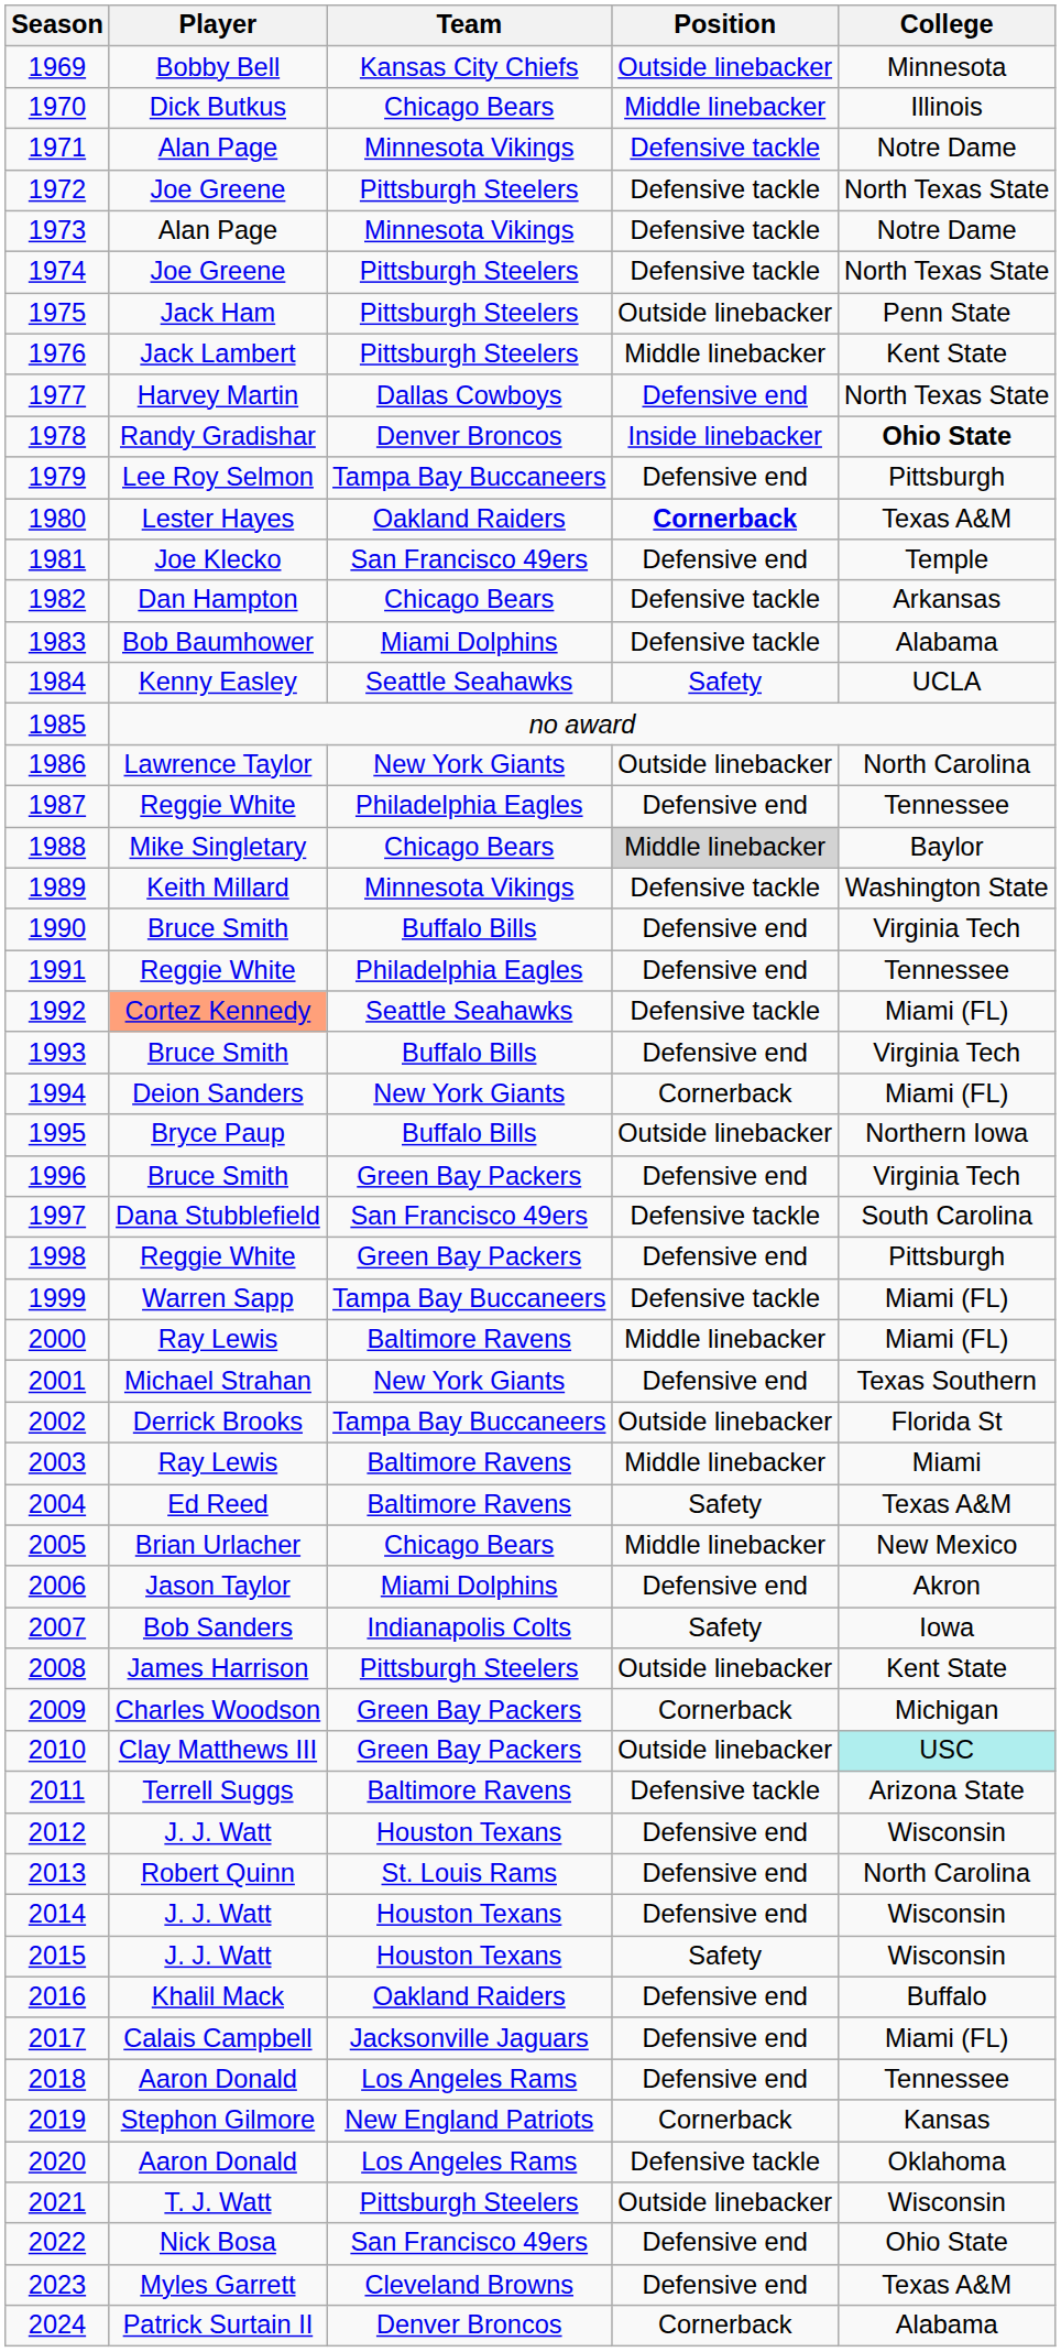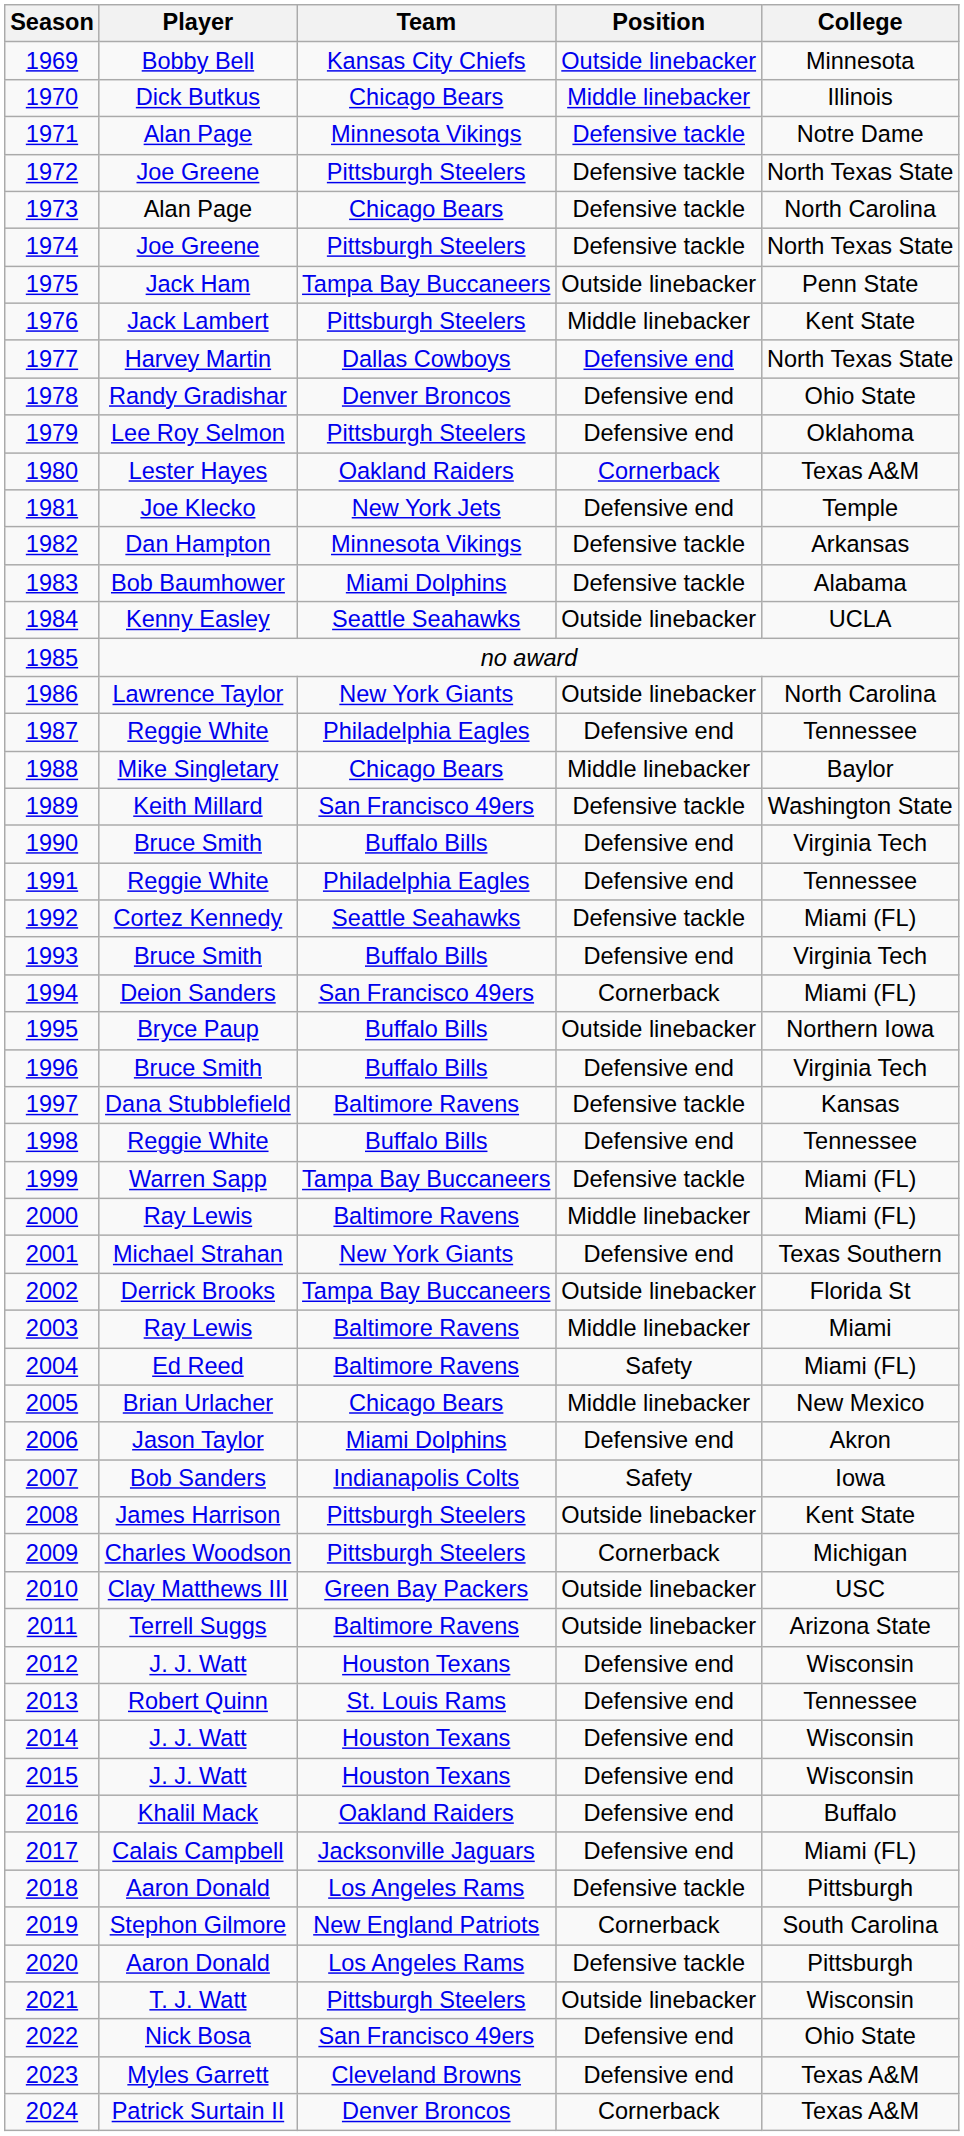1973 | Team: Minnesota Vikings -> Chicago Bears
1973 | College: Notre Dame -> North Carolina
1975 | Team: Pittsburgh Steelers -> Tampa Bay Buccaneers
1978 | Position: Inside linebacker -> Defensive end
1978 | College: bold -> normal
1979 | Team: Tampa Bay Buccaneers -> Pittsburgh Steelers
1979 | College: Pittsburgh -> Oklahoma
1980 | Position: bold -> normal
1981 | Team: San Francisco 49ers -> New York Jets
1982 | Team: Chicago Bears -> Minnesota Vikings
1984 | Position: Safety -> Outside linebacker
1988 | Position: lightgrey background -> no background
1989 | Team: Minnesota Vikings -> San Francisco 49ers
1992 | Player: lightsalmon background -> no background
1994 | Team: New York Giants -> San Francisco 49ers
1996 | Team: Green Bay Packers -> Buffalo Bills
1997 | Team: San Francisco 49ers -> Baltimore Ravens
1997 | College: South Carolina -> Kansas
1998 | Team: Green Bay Packers -> Buffalo Bills
1998 | College: Pittsburgh -> Tennessee
2004 | College: Texas A&M -> Miami (FL)
2009 | Team: Green Bay Packers -> Pittsburgh Steelers
2010 | College: paleturquoise background -> no background
2011 | Position: Defensive tackle -> Outside linebacker
2013 | College: North Carolina -> Tennessee
2015 | Position: Safety -> Defensive end
2018 | Position: Defensive end -> Defensive tackle
2018 | College: Tennessee -> Pittsburgh
2019 | College: Kansas -> South Carolina
2020 | College: Oklahoma -> Pittsburgh
2024 | College: Alabama -> Texas A&M
